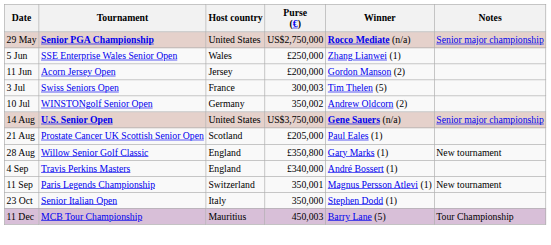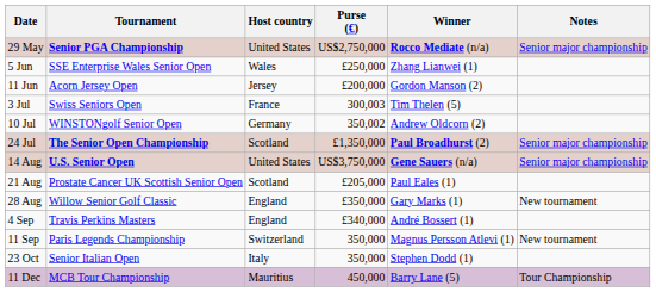+ row: 24 Jul | The Senior Open Championship | Scotland | £1,350,000 | Paul Broadhurst (2) | Senior major championship
28 Aug | Purse (€): £350,800 -> £350,000
11 Sep | Purse (€): 350,001 -> 350,000
11 Dec | Purse (€): 450,003 -> 450,000
